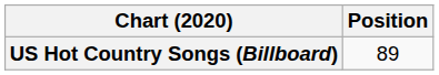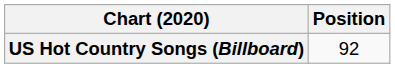US Hot Country Songs (Billboard) | Position: 89 -> 92
